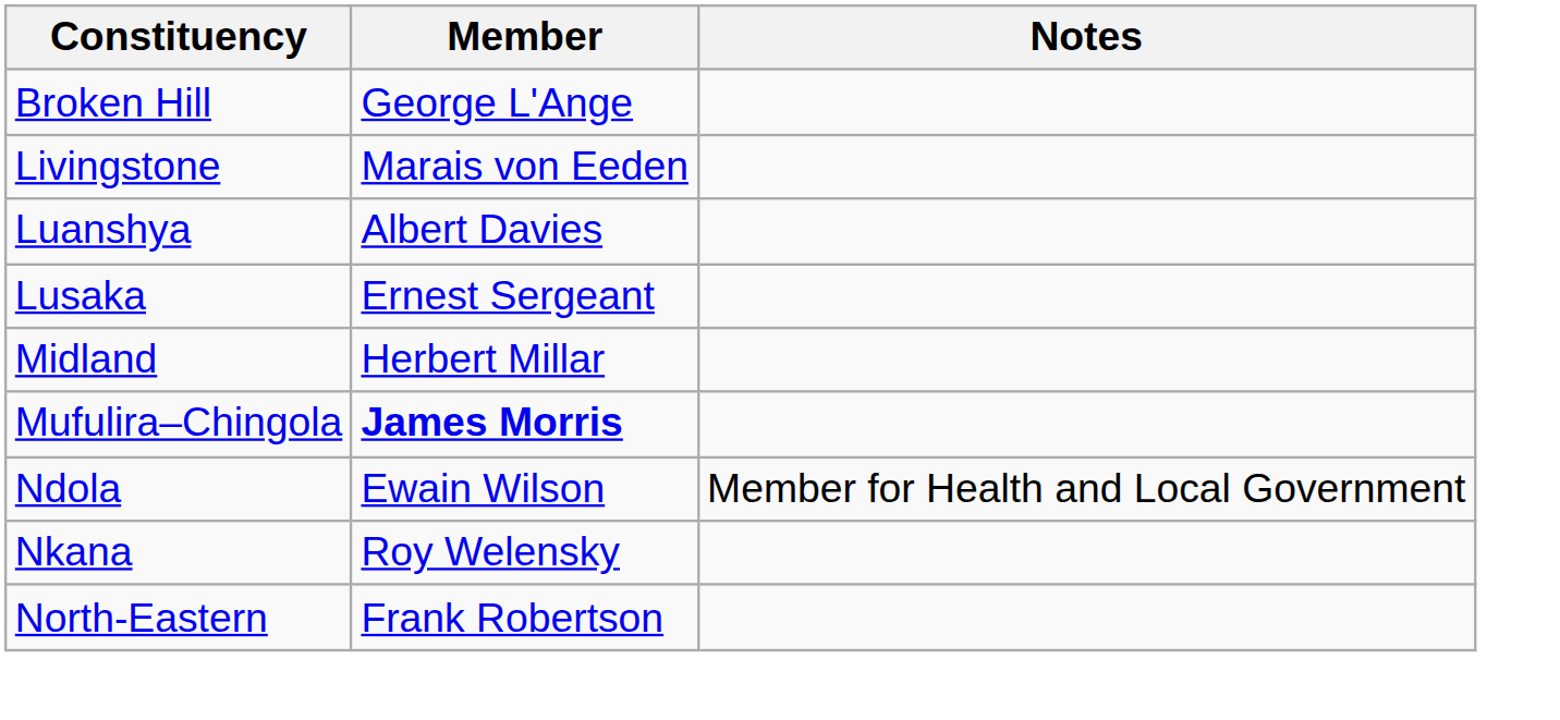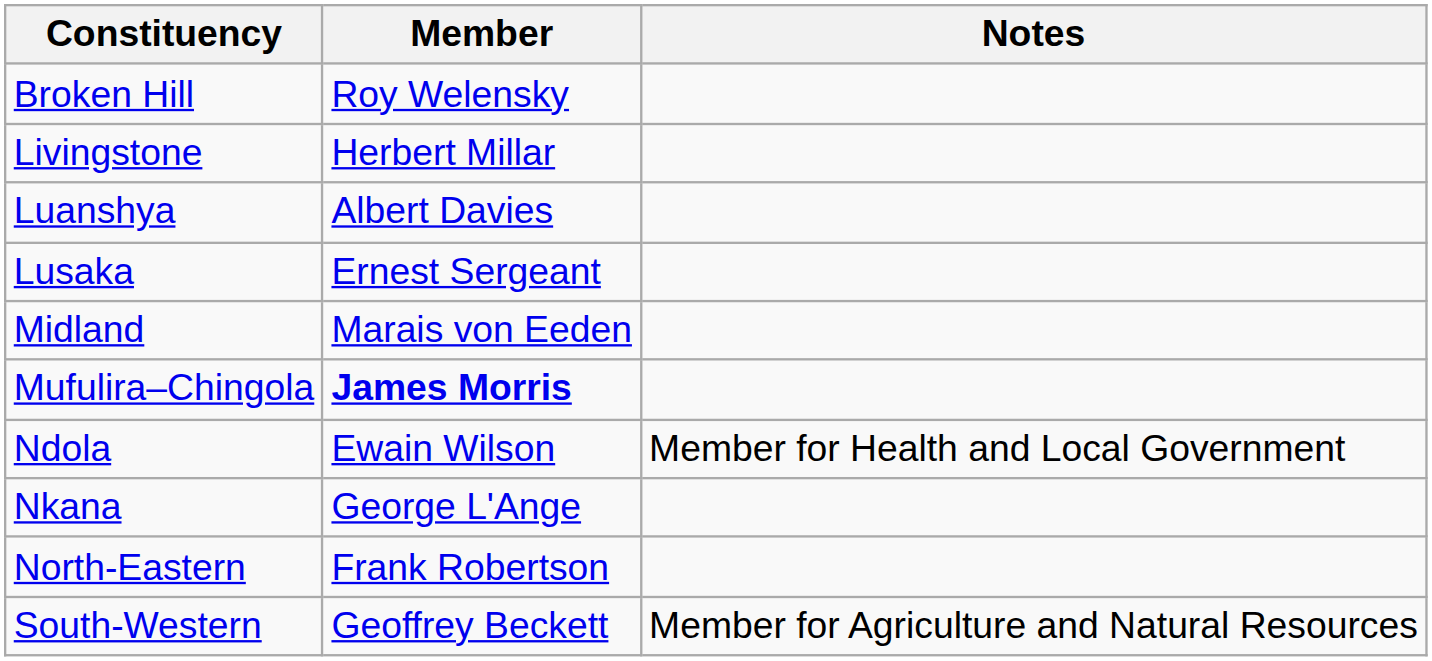Broken Hill | Member: George L'Ange -> Roy Welensky
Livingstone | Member: Marais von Eeden -> Herbert Millar
Midland | Member: Herbert Millar -> Marais von Eeden
Nkana | Member: Roy Welensky -> George L'Ange
+ row: South-Western | Geoffrey Beckett | Member for Agriculture and Natural Resources
